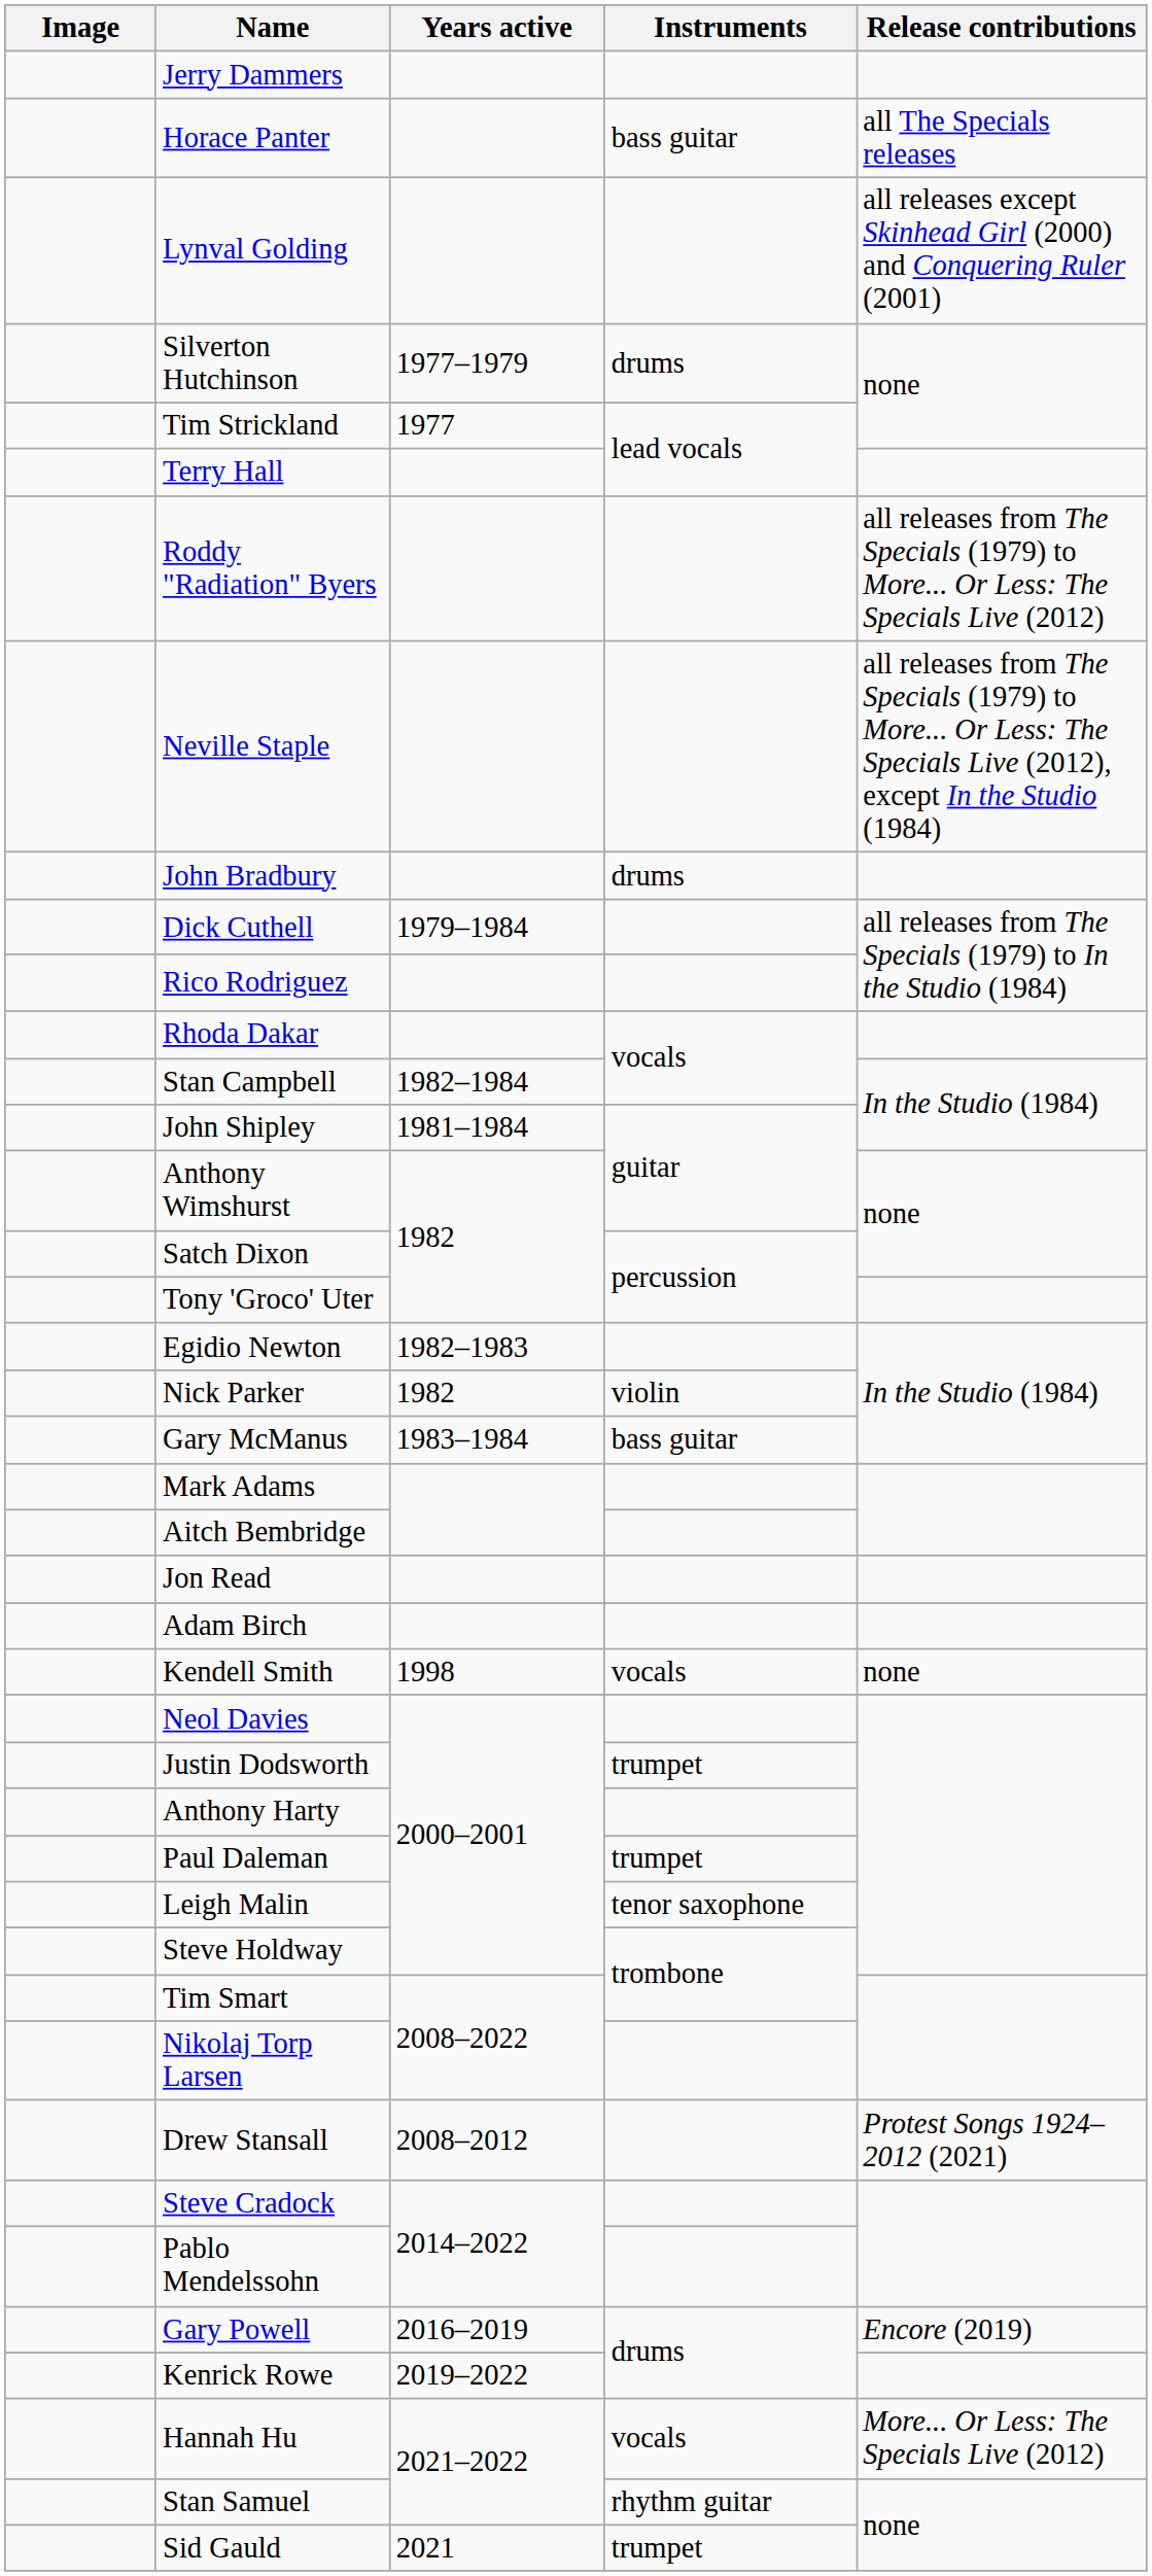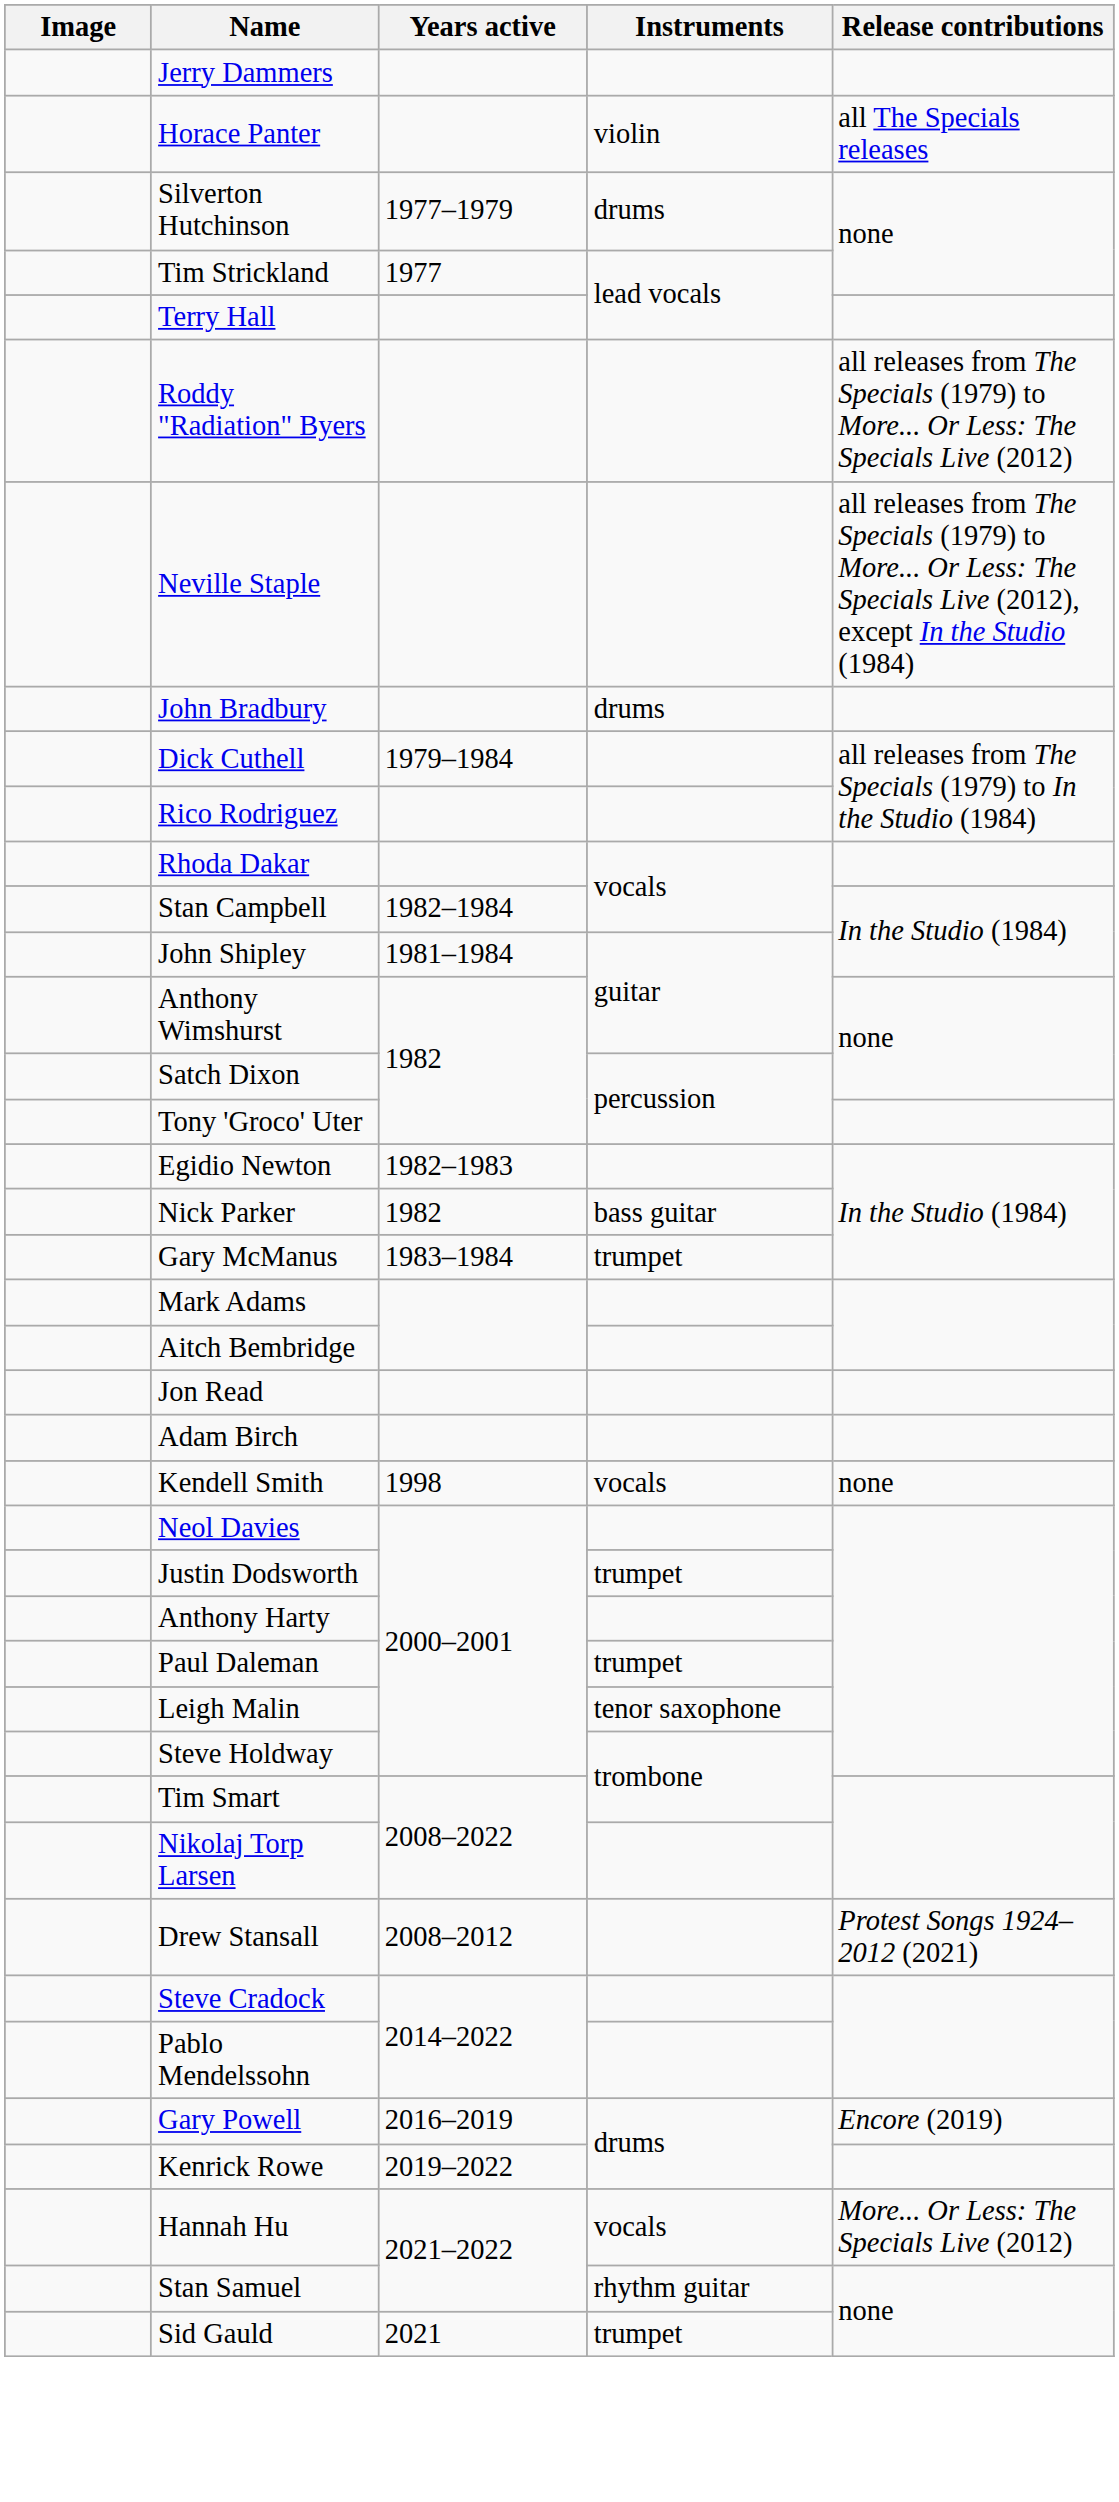Horace Panter | Instruments: bass guitar -> violin
- row: Lynval Golding | all releases except Skinhead Girl (2000) and Conquering Ruler (2001)
Nick Parker | Instruments: violin -> bass guitar
Gary McManus | Instruments: bass guitar -> trumpet
